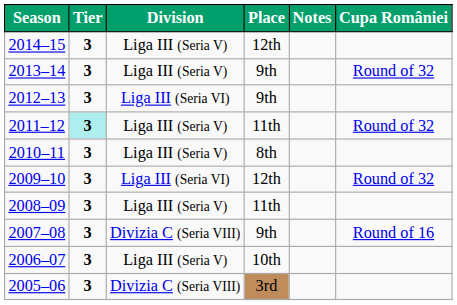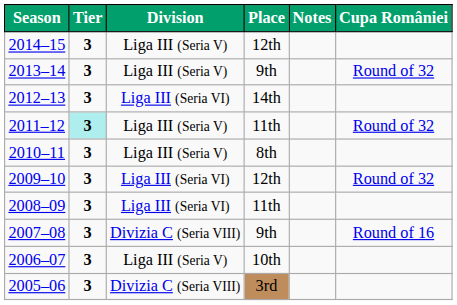2012–13 | Place: 9th -> 14th
2008–09 | Division: Liga III (Seria V) -> Liga III (Seria VI)
